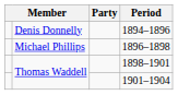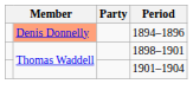1894–1896 | column 2: no background -> lightsalmon background
- row: Michael Phillips | 1896–1898
